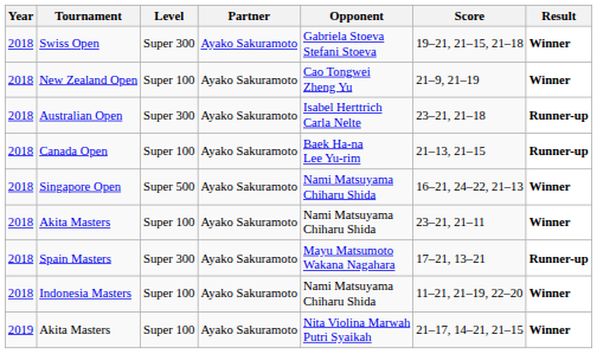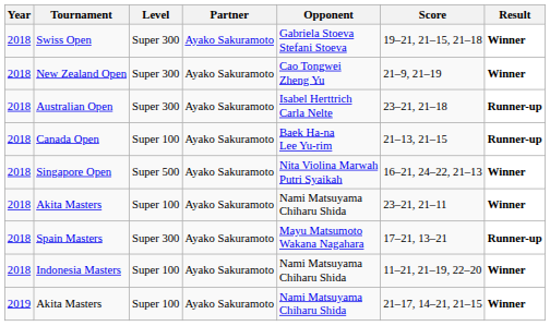New Zealand Open | Level: Super 100 -> Super 300
Singapore Open | Opponent: Nami Matsuyama Chiharu Shida -> Nita Violina Marwah Putri Syaikah
2019 / Akita Masters | Opponent: Nita Violina Marwah Putri Syaikah -> Nami Matsuyama Chiharu Shida
